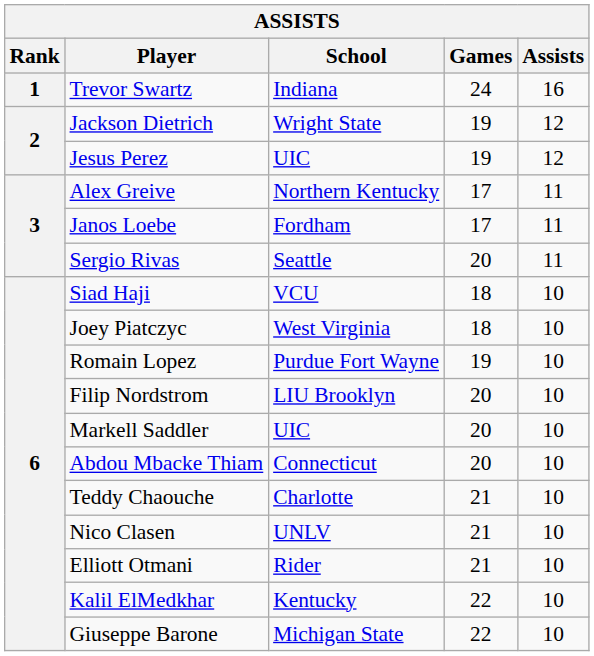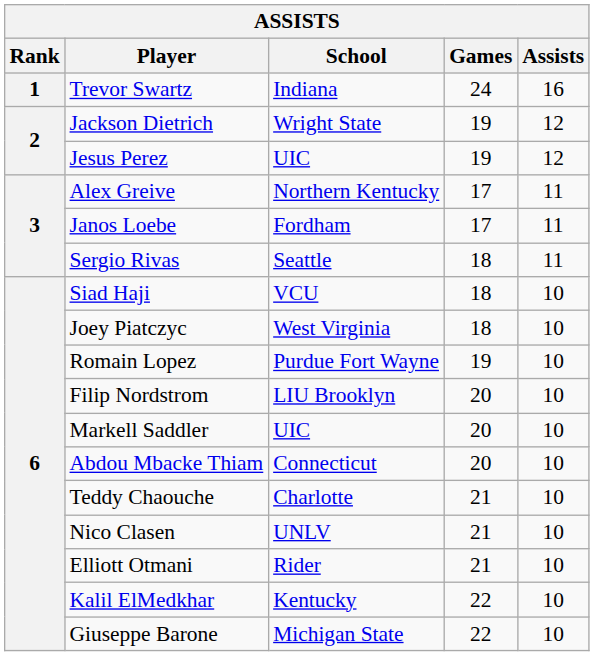Sergio Rivas | Games: 20 -> 18
